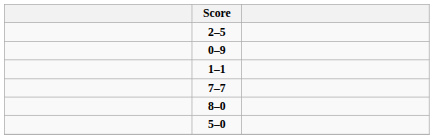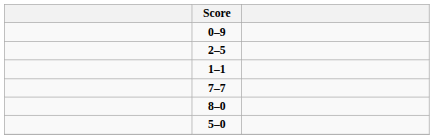rows swapped: 2–5 <-> 0–9
